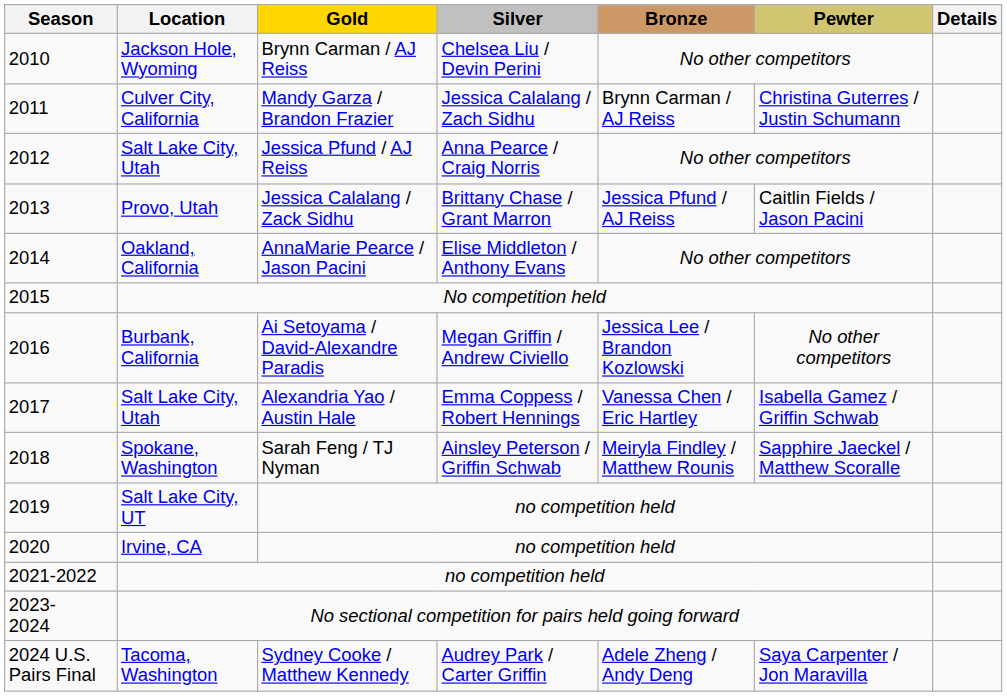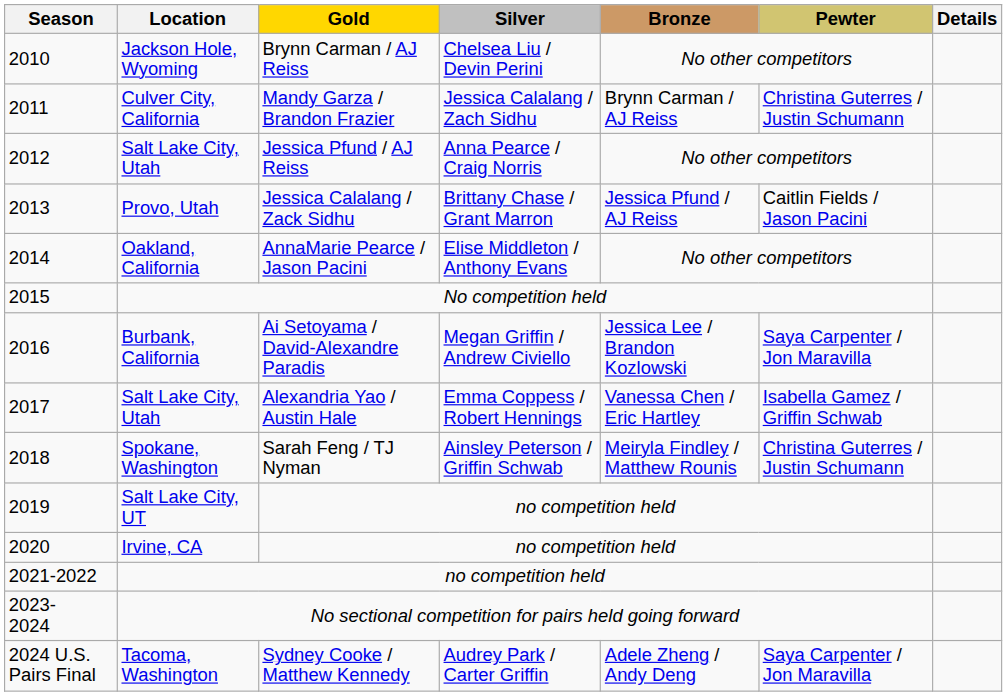Burbank, California | Pewter: No other competitors -> Saya Carpenter / Jon Maravilla
Spokane, Washington | Pewter: Sapphire Jaeckel / Matthew Scoralle -> Christina Guterres / Justin Schumann
